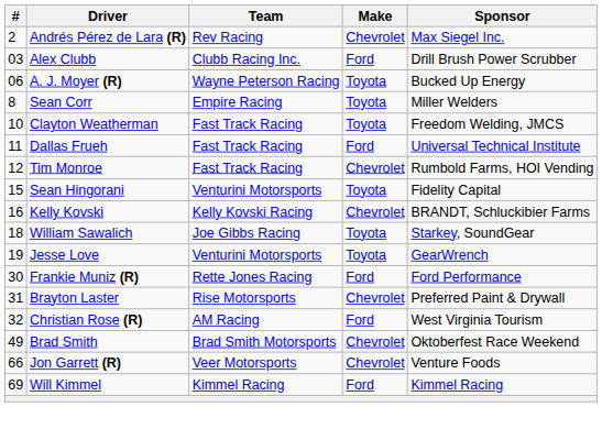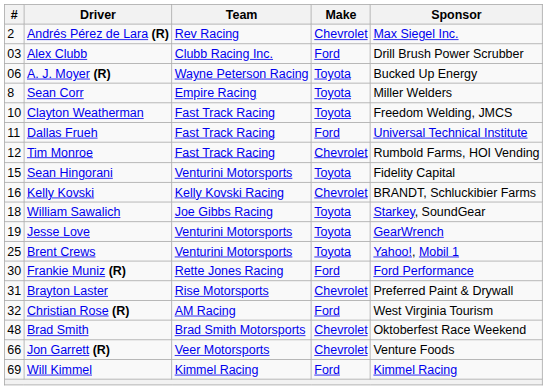+ row: 25 | Brent Crews | Venturini Motorsports | Toyota | Yahoo!, Mobil 1
Brad Smith | #: 49 -> 48
